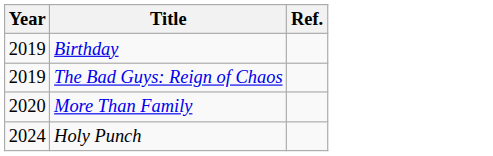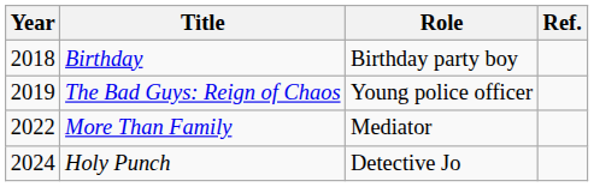+ column: Role | Birthday party boy | Young police officer | Mediator | Detective Jo
Birthday | Year: 2019 -> 2018
More Than Family | Year: 2020 -> 2022
